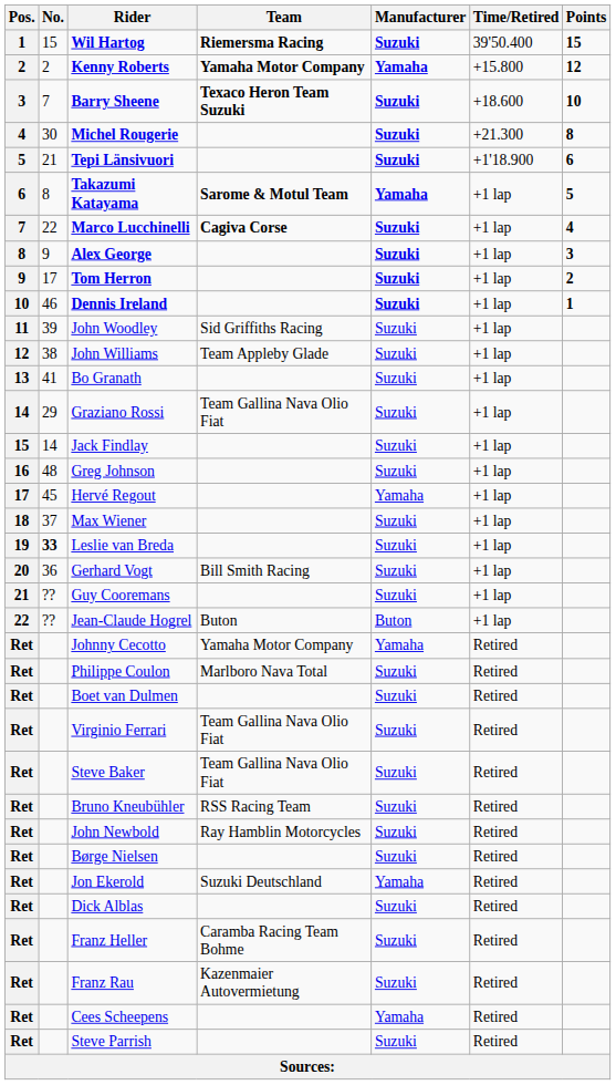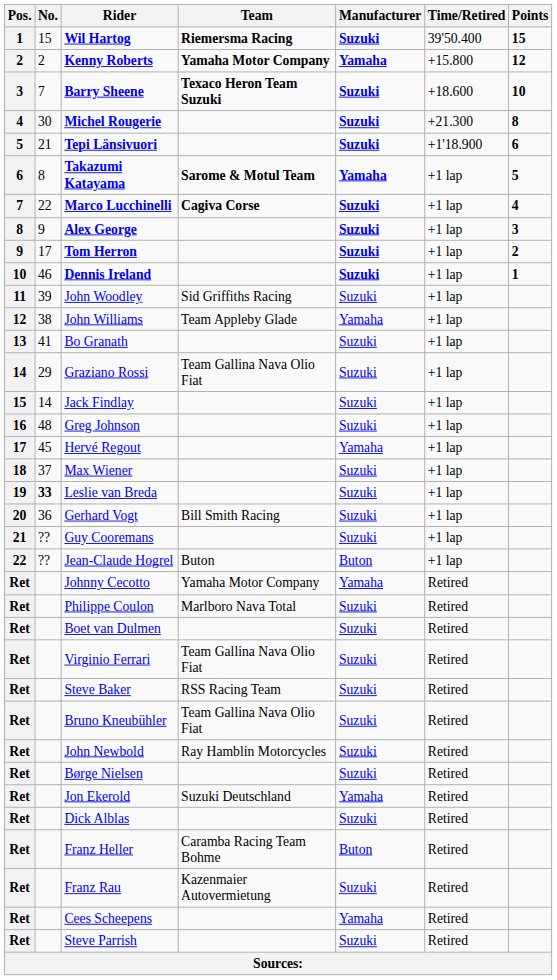John Williams | Manufacturer: Suzuki -> Yamaha
Steve Baker | Team: Team Gallina Nava Olio Fiat -> RSS Racing Team
Bruno Kneubühler | Team: RSS Racing Team -> Team Gallina Nava Olio Fiat
Franz Heller | Manufacturer: Suzuki -> Buton
